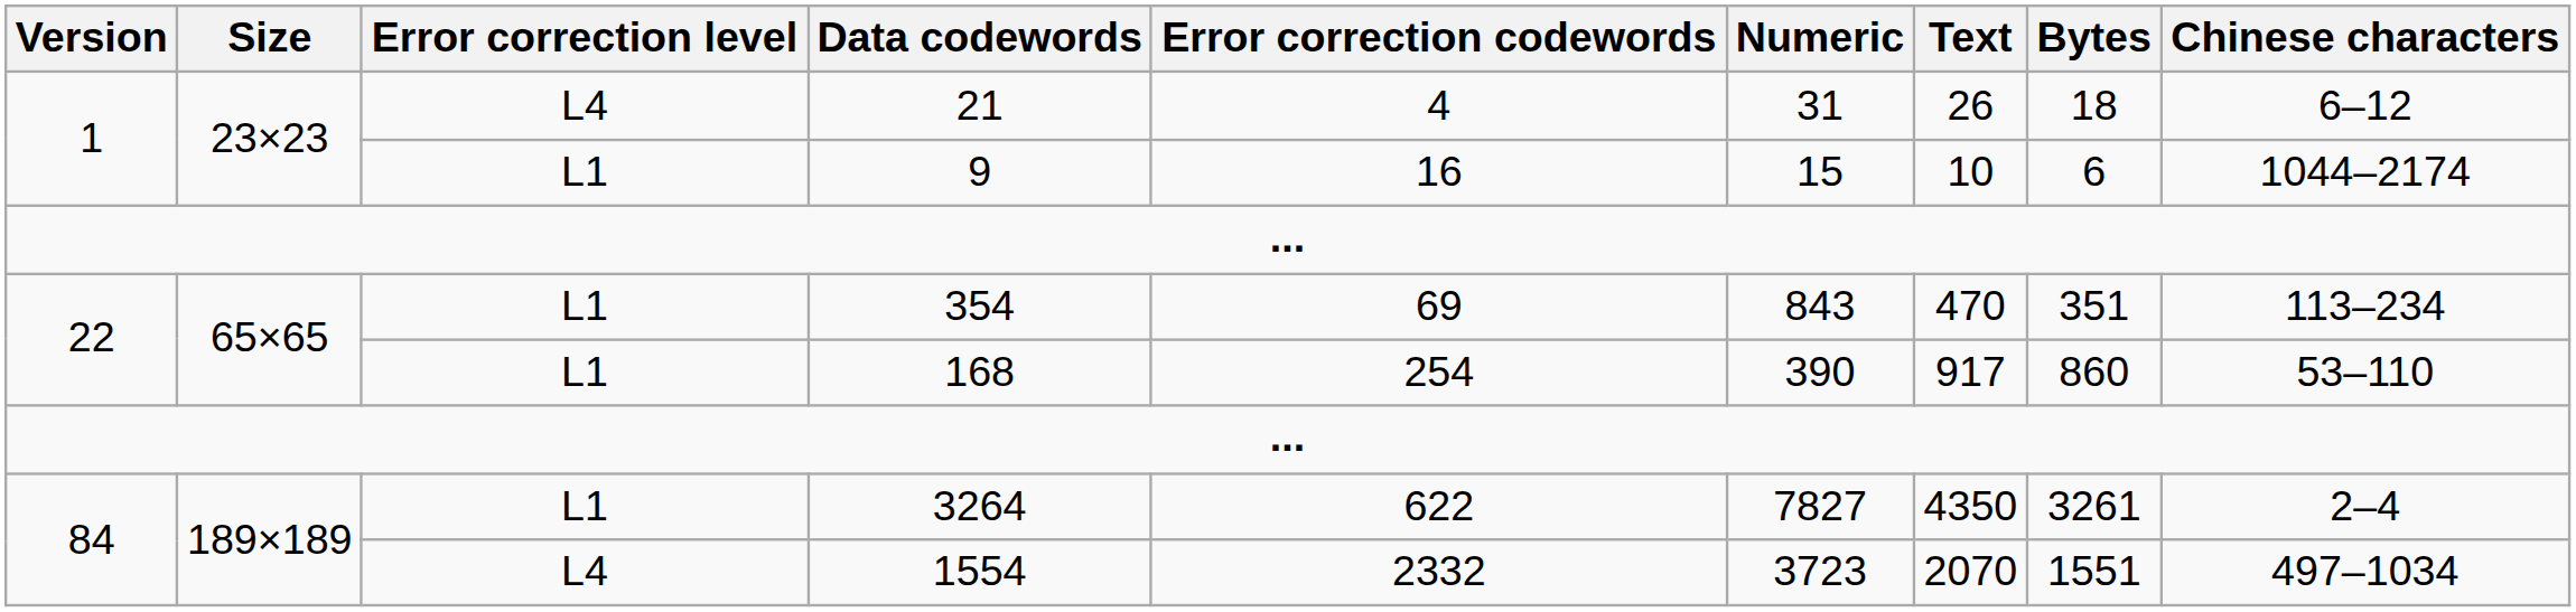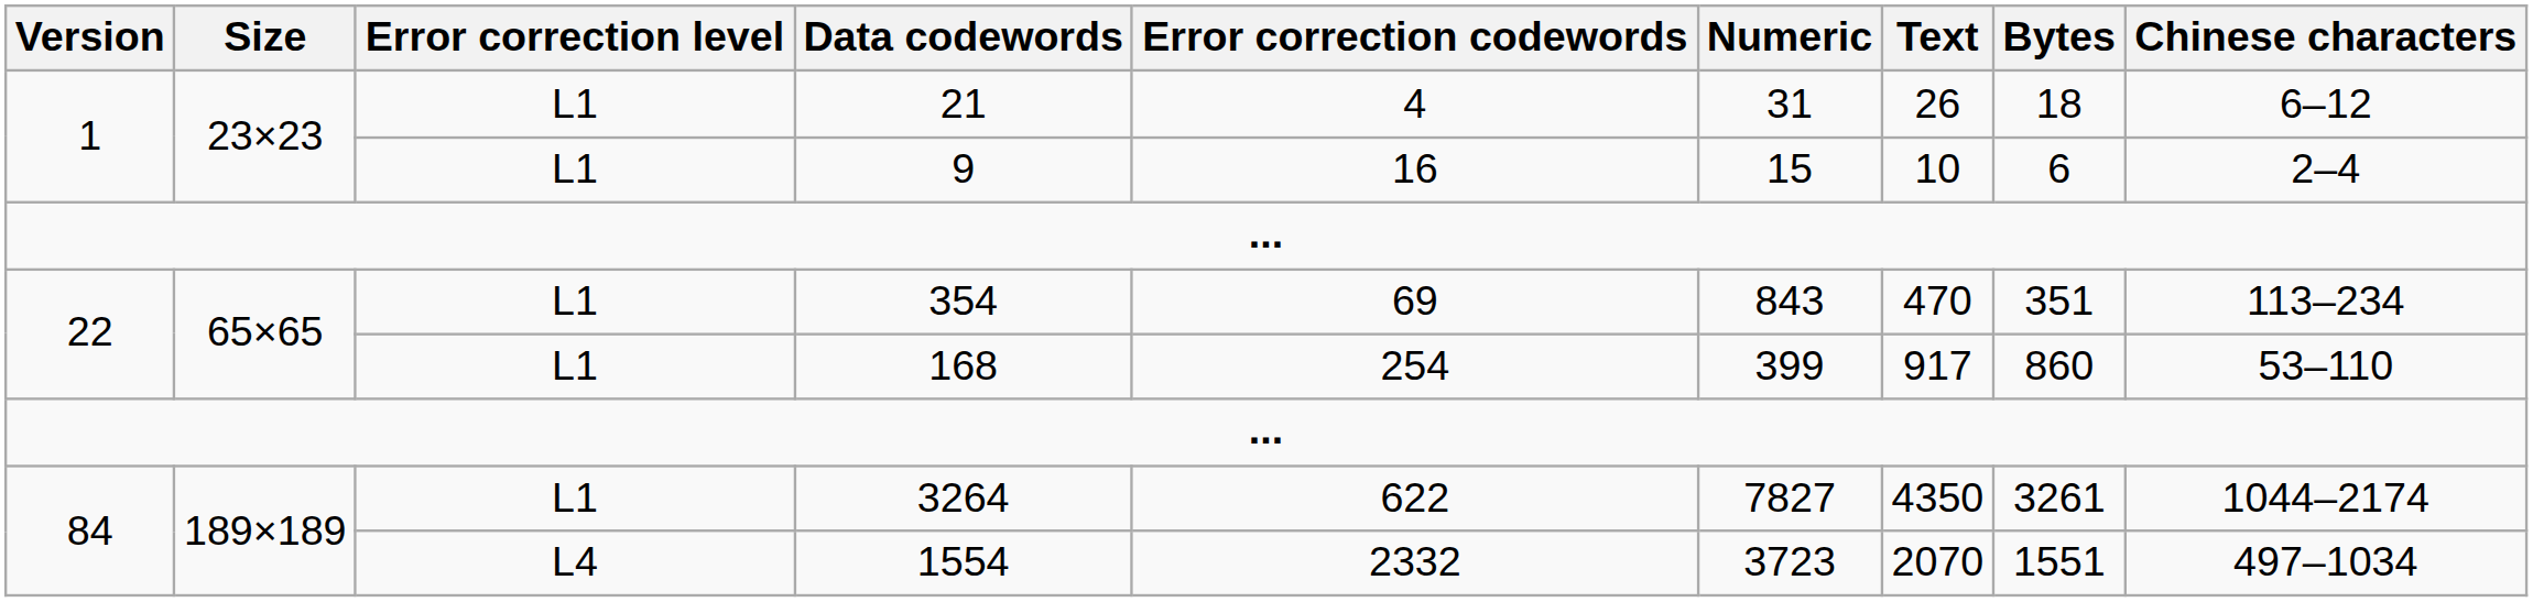21 | Error correction level: L4 -> L1
9 | Chinese characters: 1044–2174 -> 2–4
168 | Numeric: 390 -> 399
3264 | Chinese characters: 2–4 -> 1044–2174
